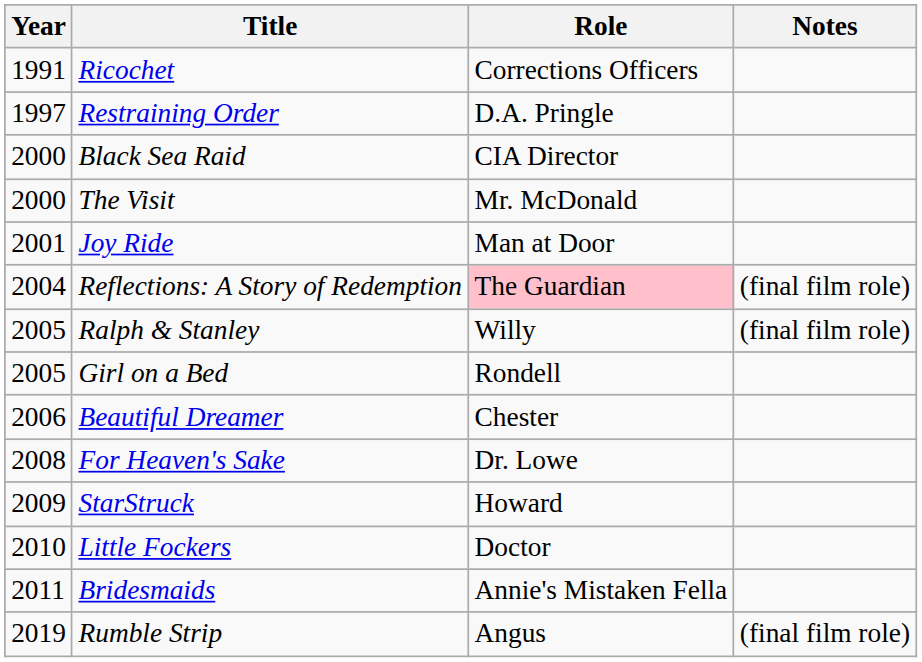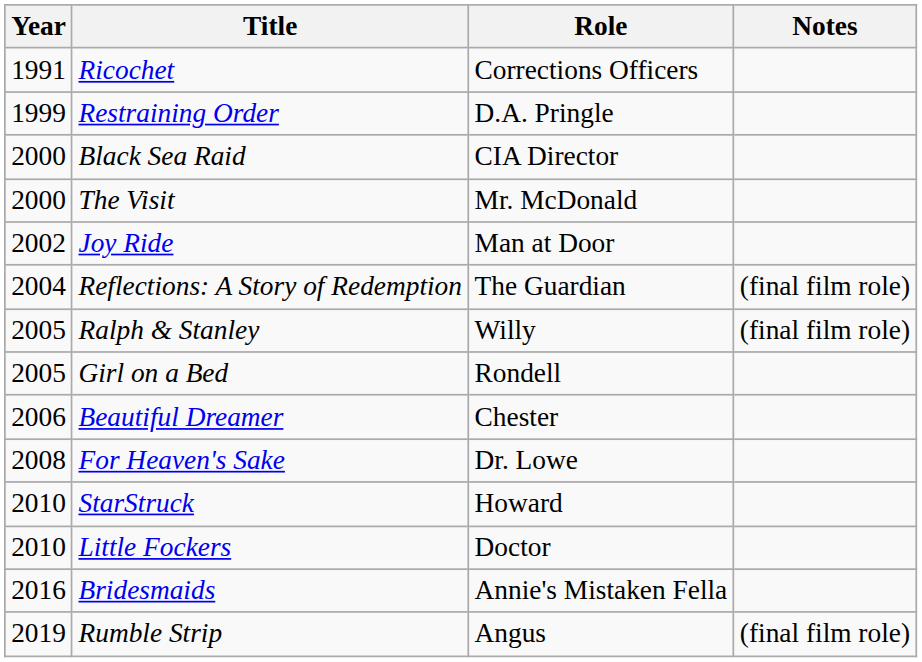Restraining Order | Year: 1997 -> 1999
Joy Ride | Year: 2001 -> 2002
Reflections: A Story of Redemption | Role: pink background -> no background
StarStruck | Year: 2009 -> 2010
Bridesmaids | Year: 2011 -> 2016
